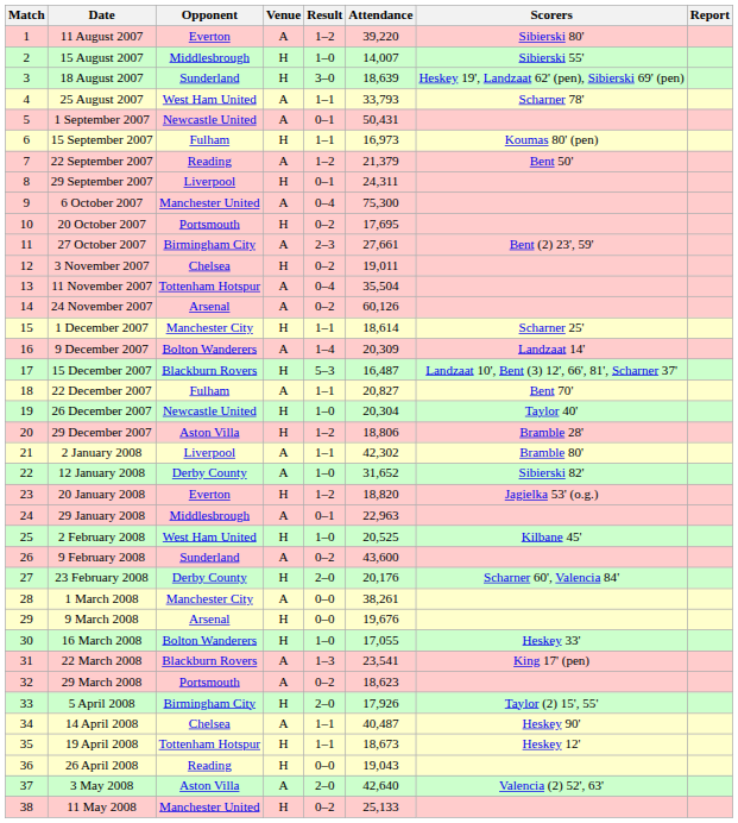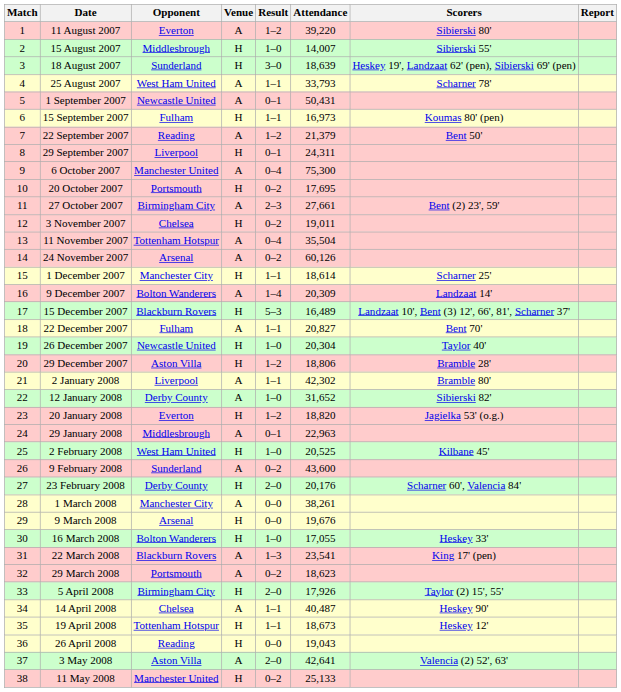15 December 2007 | Attendance: 16,487 -> 16,489
3 May 2008 | Attendance: 42,640 -> 42,641
